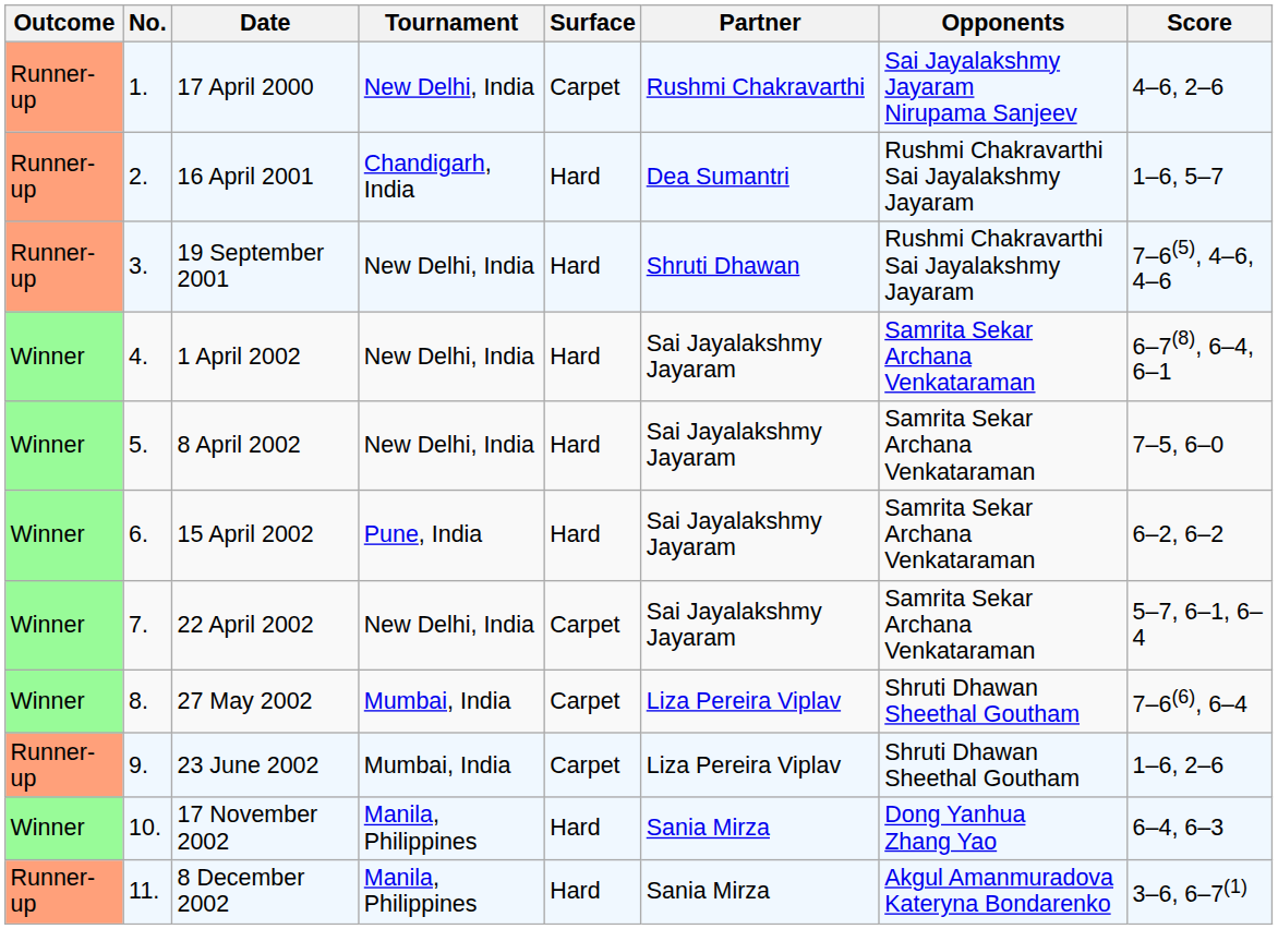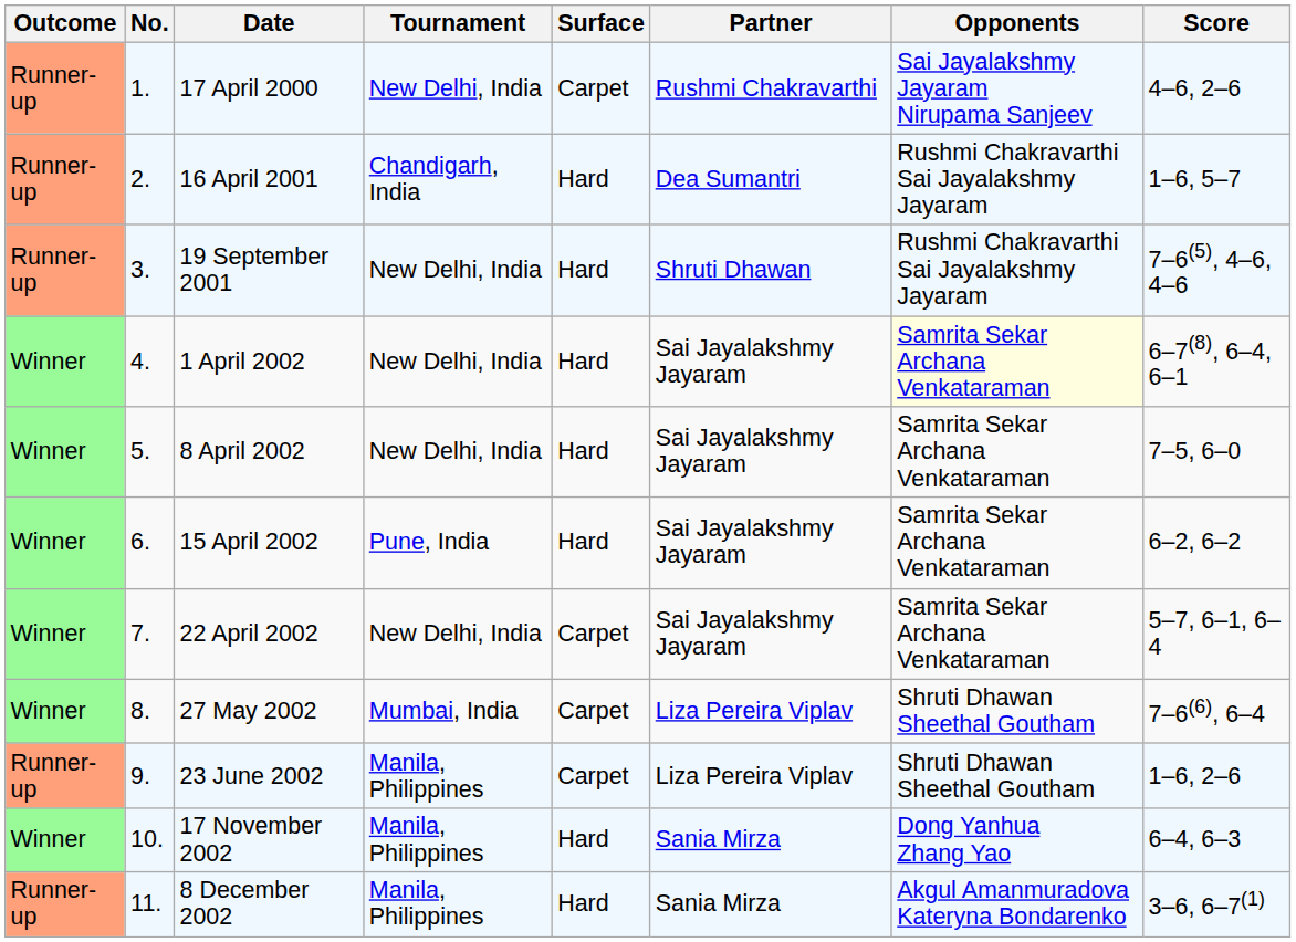1 April 2002 | Opponents: no background -> lightyellow background
23 June 2002 | Tournament: Mumbai, India -> Manila, Philippines
